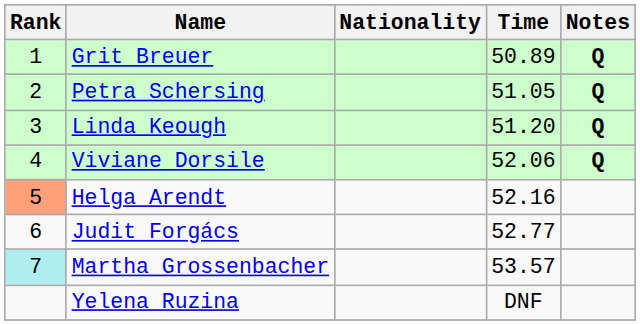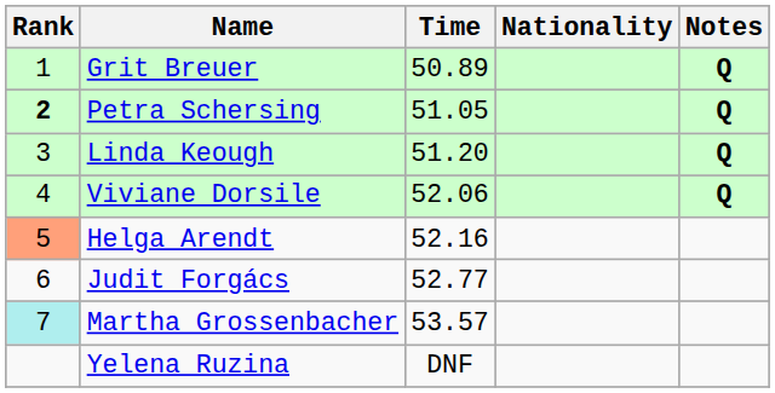columns swapped: Nationality <-> Time
Petra Schersing | Rank: normal -> bold
